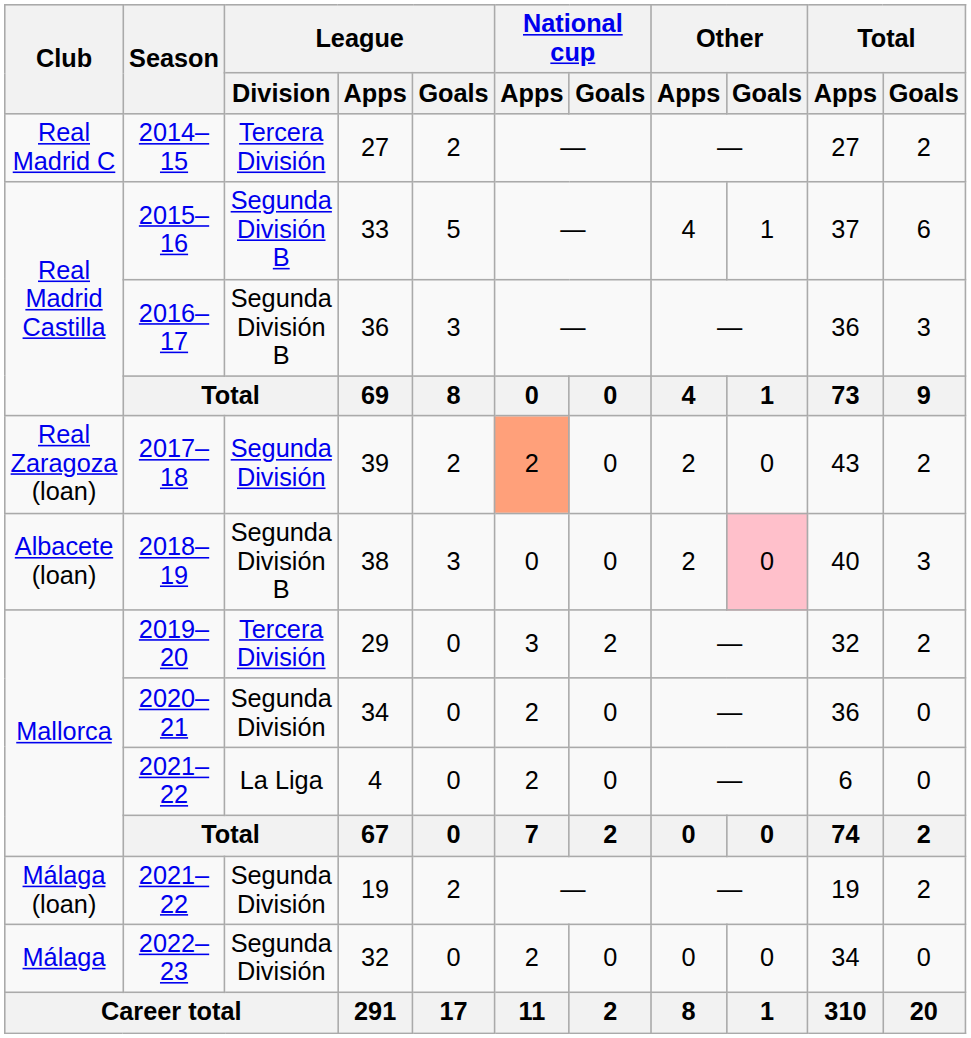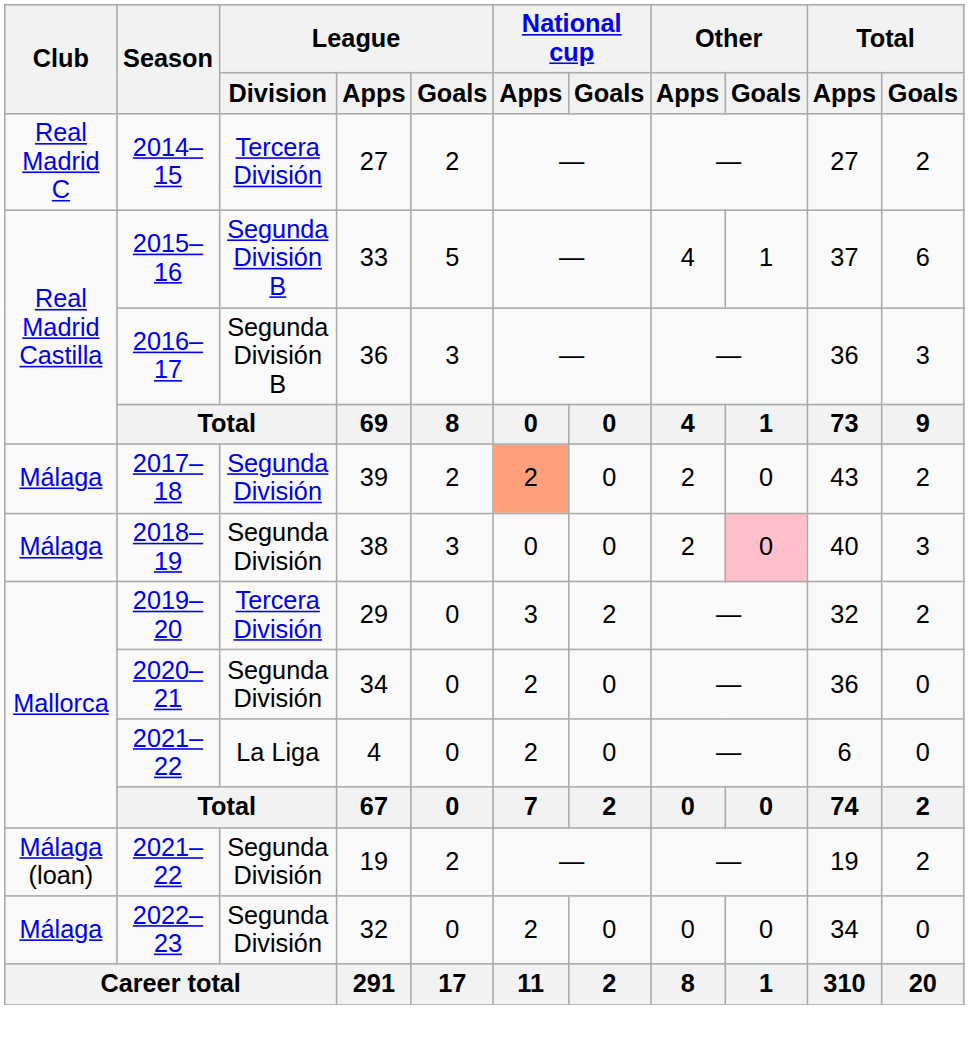39 | Club: Real Zaragoza (loan) -> Málaga
38 | Club: Albacete (loan) -> Málaga
38 | League / Division: Segunda División B -> Segunda División
